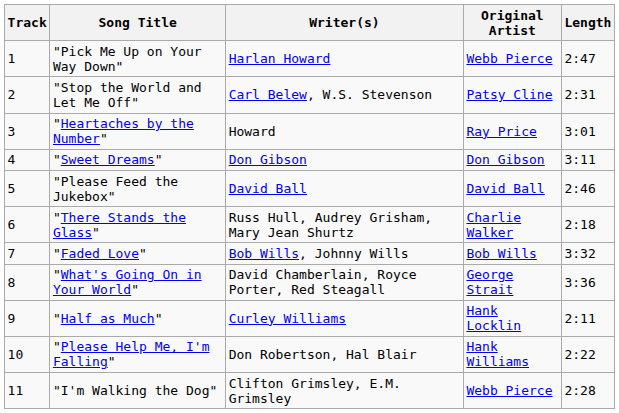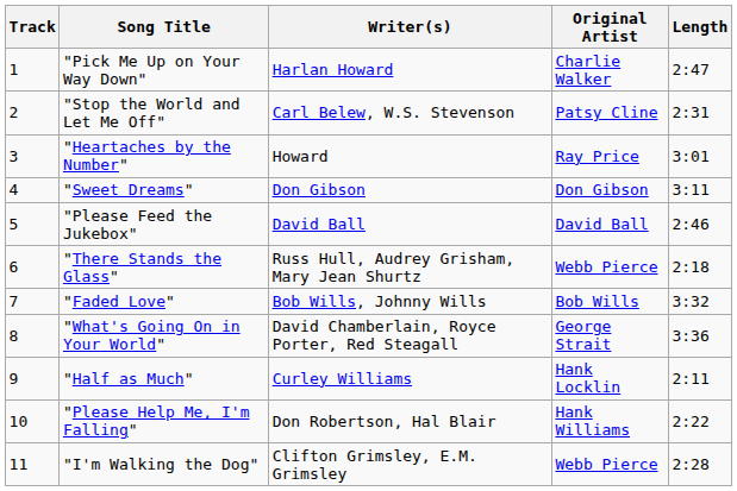"Pick Me Up on Your Way Down" | Original Artist: Webb Pierce -> Charlie Walker
"There Stands the Glass" | Original Artist: Charlie Walker -> Webb Pierce
